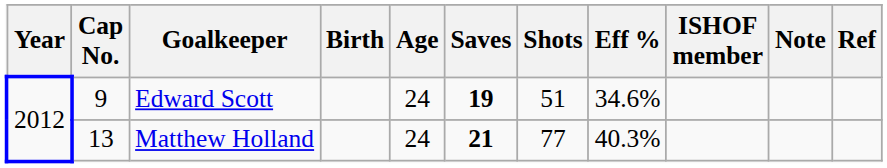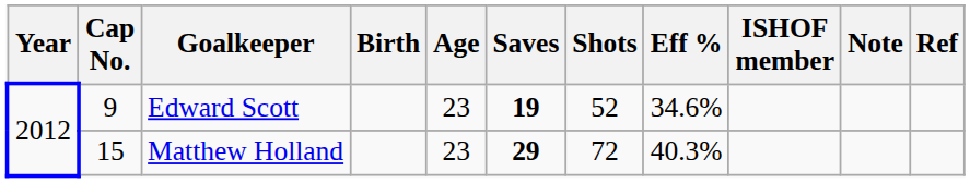Edward Scott | Age: 24 -> 23
Edward Scott | Shots: 51 -> 52
Matthew Holland | Cap No.: 13 -> 15
Matthew Holland | Age: 24 -> 23
Matthew Holland | Saves: 21 -> 29
Matthew Holland | Shots: 77 -> 72
